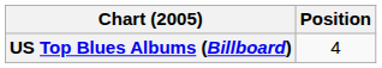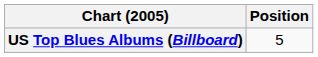US Top Blues Albums (Billboard) | Position: 4 -> 5
